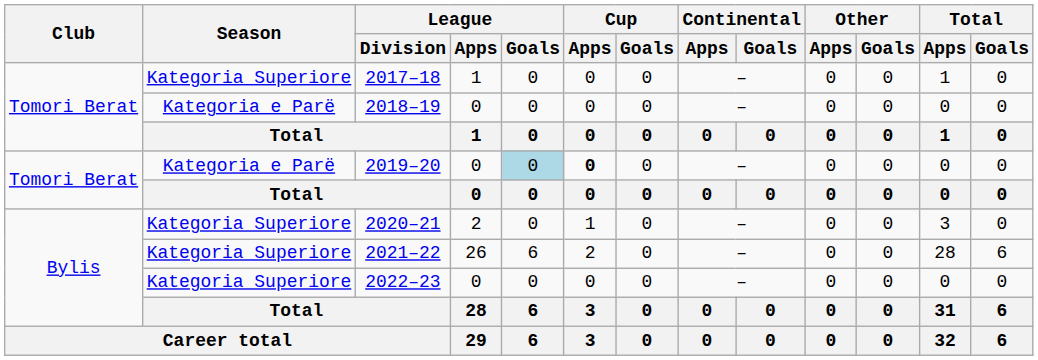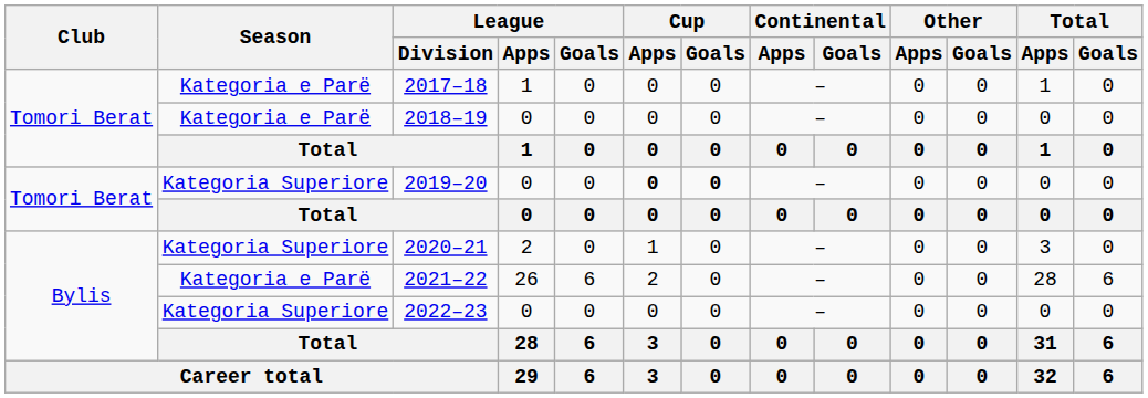2017–18 | Season: Kategoria Superiore -> Kategoria e Parë
2019–20 | Season: Kategoria e Parë -> Kategoria Superiore
2019–20 | League / Goals: lightblue background -> no background
2019–20 | Cup / Goals: normal -> bold
2021–22 | Season: Kategoria Superiore -> Kategoria e Parë
